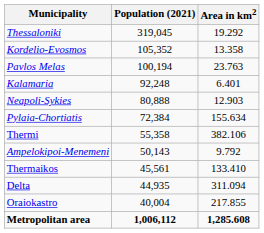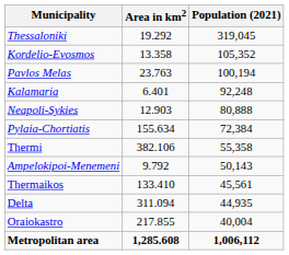columns swapped: Population (2021) <-> Area in km2
